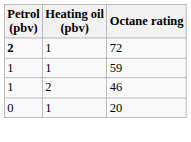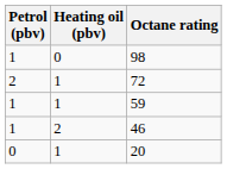+ row: 1 | 0 | 98
72 | Petrol (pbv): bold -> normal
